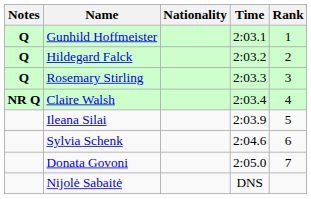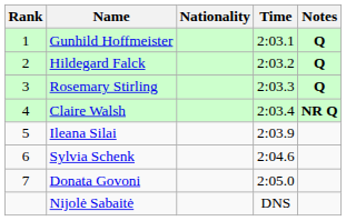columns swapped: Rank <-> Notes
